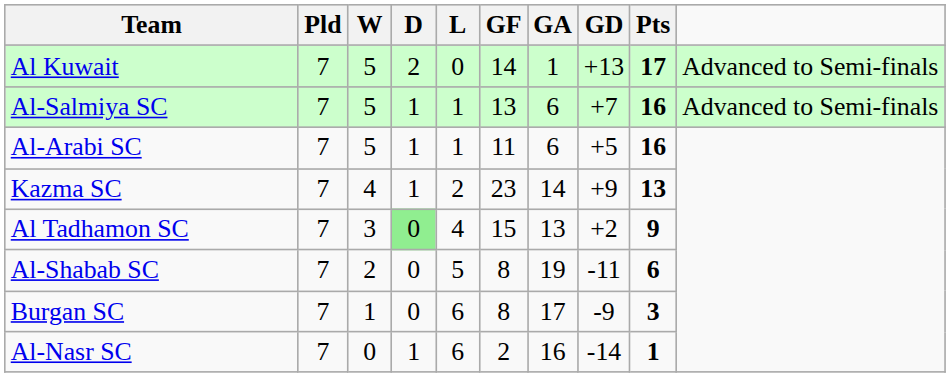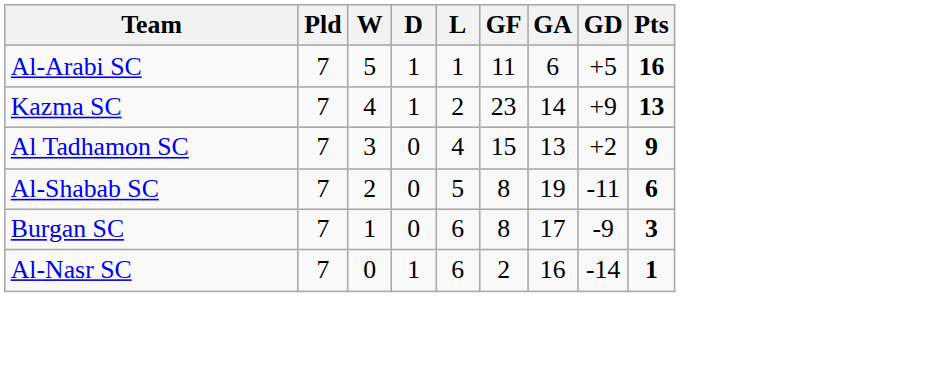- row: Al Kuwait | 7 | 5 | 2 | 0 | 14 | 1 | +13 | 17 | Advanced to Semi-finals
- row: Al-Salmiya SC | 7 | 5 | 1 | 1 | 13 | 6 | +7 | 16 | Advanced to Semi-finals
Al Tadhamon SC | D: lightgreen background -> no background
